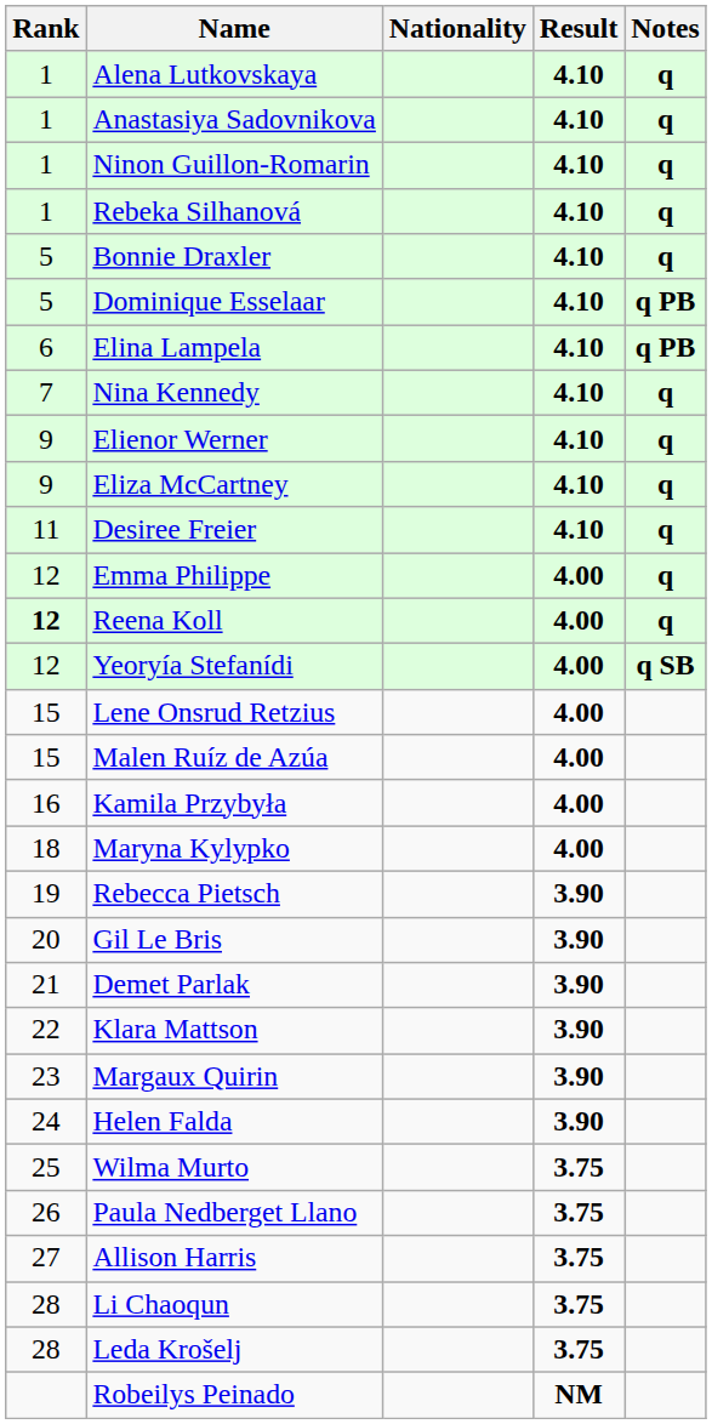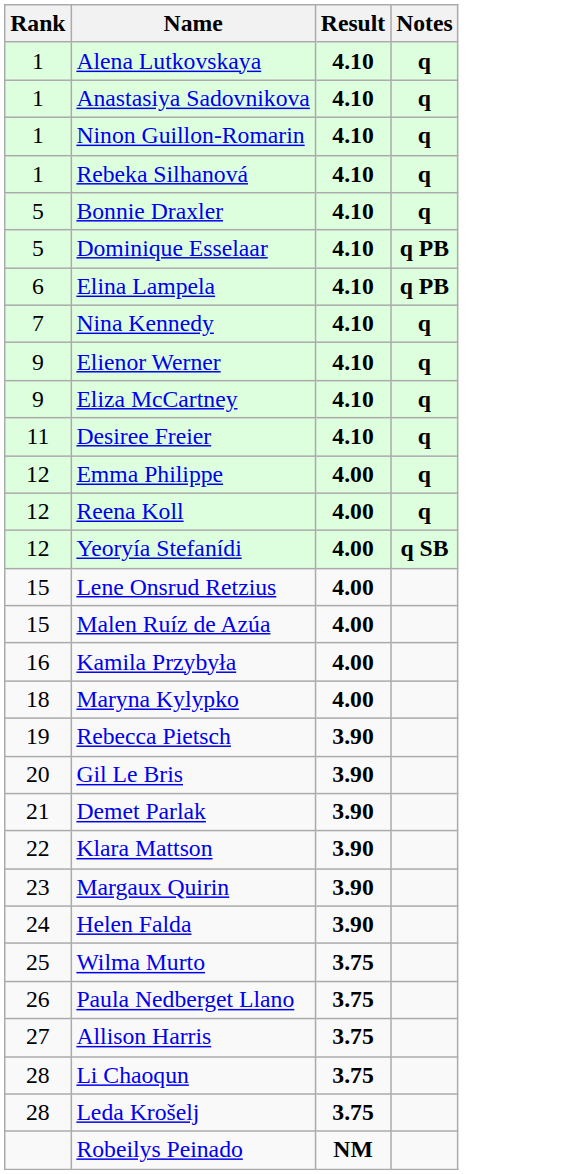- column: Nationality
Reena Koll | Rank: bold -> normal
